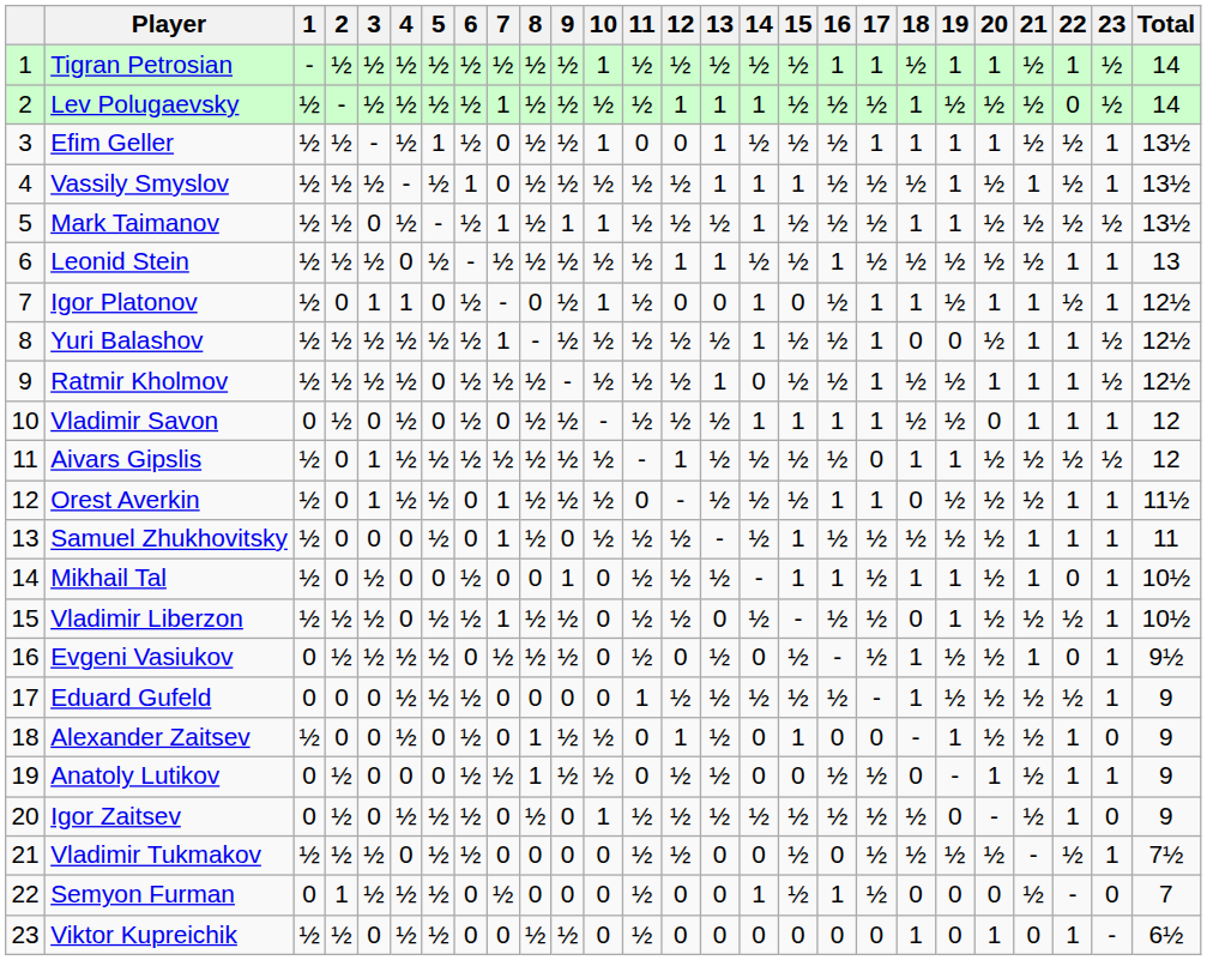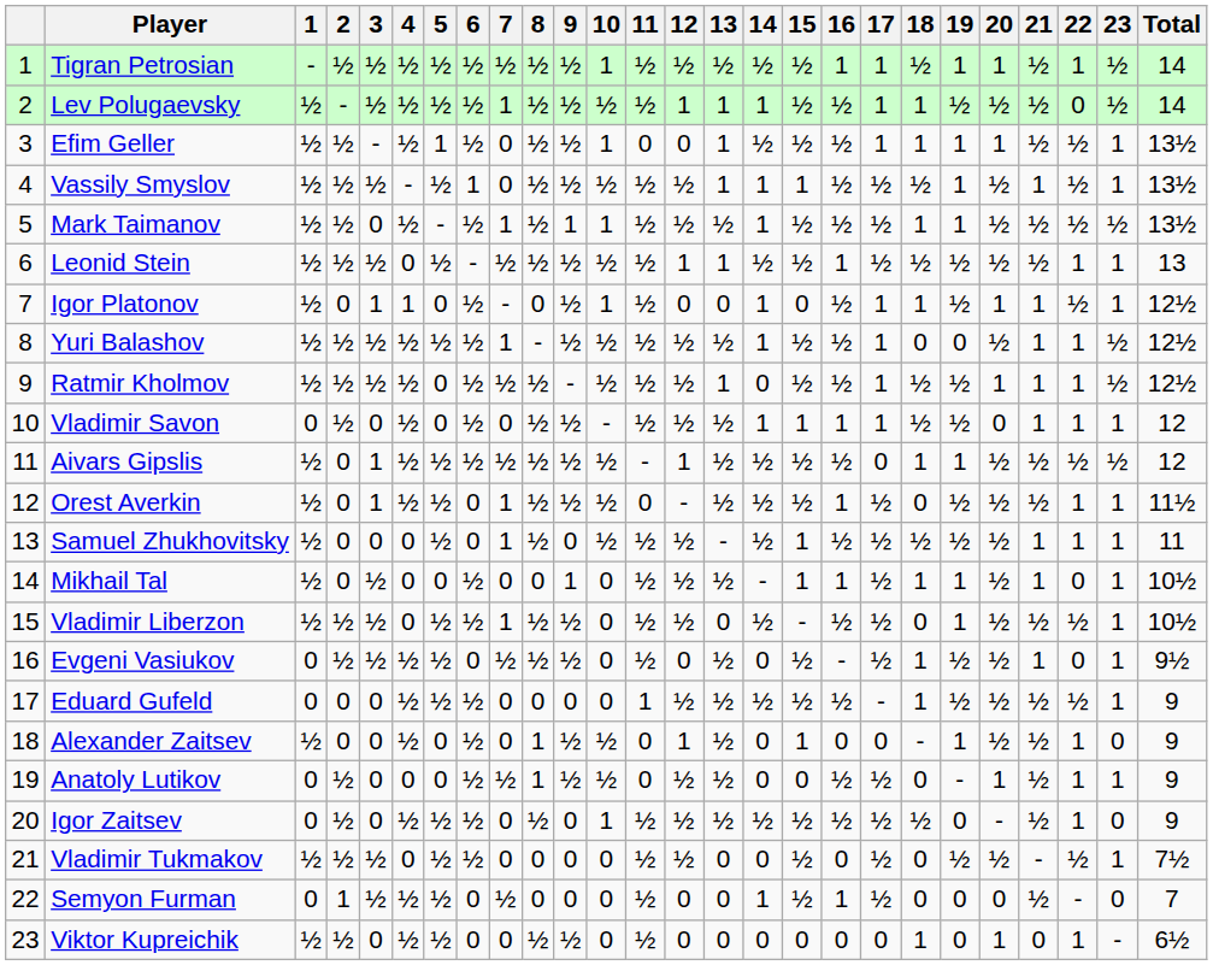Lev Polugaevsky | 17: ½ -> 1
Orest Averkin | 17: 1 -> ½
Vladimir Tukmakov | 18: ½ -> 0
